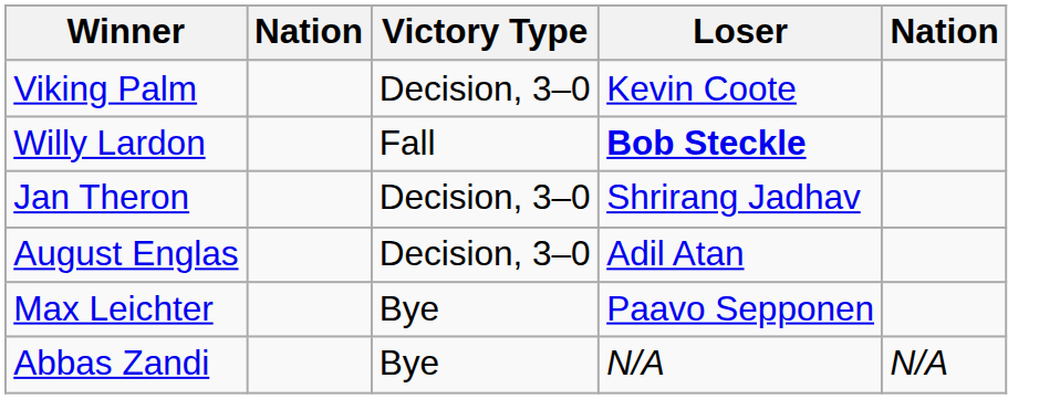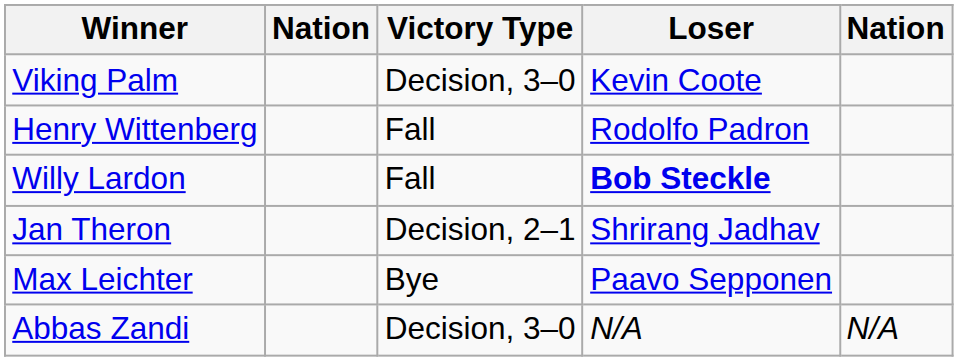+ row: Henry Wittenberg | Fall | Rodolfo Padron
Jan Theron | Victory Type: Decision, 3–0 -> Decision, 2–1
- row: August Englas | Decision, 3–0 | Adil Atan
Abbas Zandi | Victory Type: Bye -> Decision, 3–0
